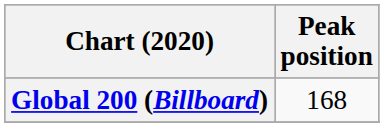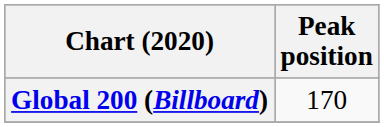Global 200 (Billboard) | Peak position: 168 -> 170
